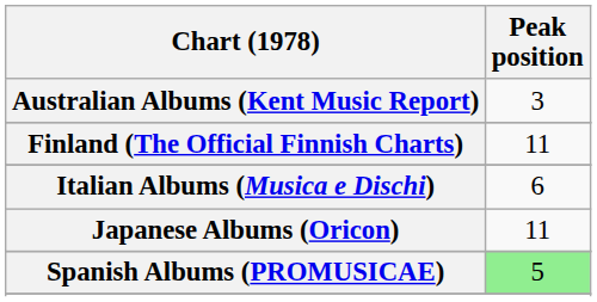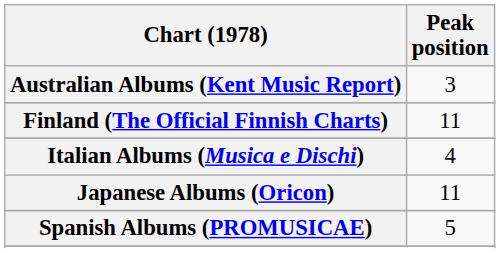Italian Albums (Musica e Dischi) | Peak position: 6 -> 4
Spanish Albums (PROMUSICAE) | Peak position: lightgreen background -> no background
